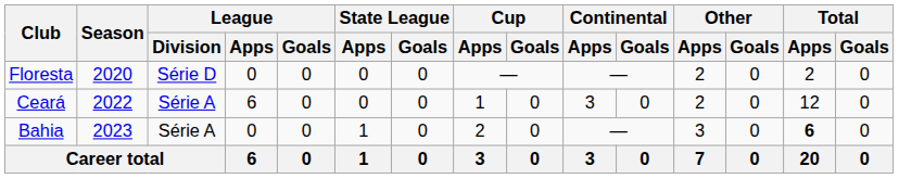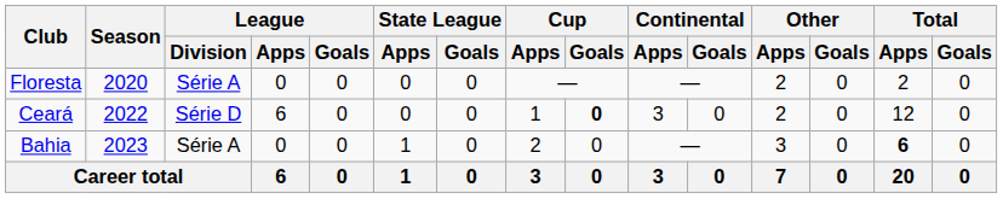Floresta | League / Division: Série D -> Série A
Ceará | League / Division: Série A -> Série D
Ceará | Cup / Goals: normal -> bold
